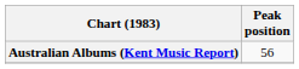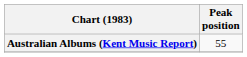Australian Albums (Kent Music Report) | Peak position: 56 -> 55
